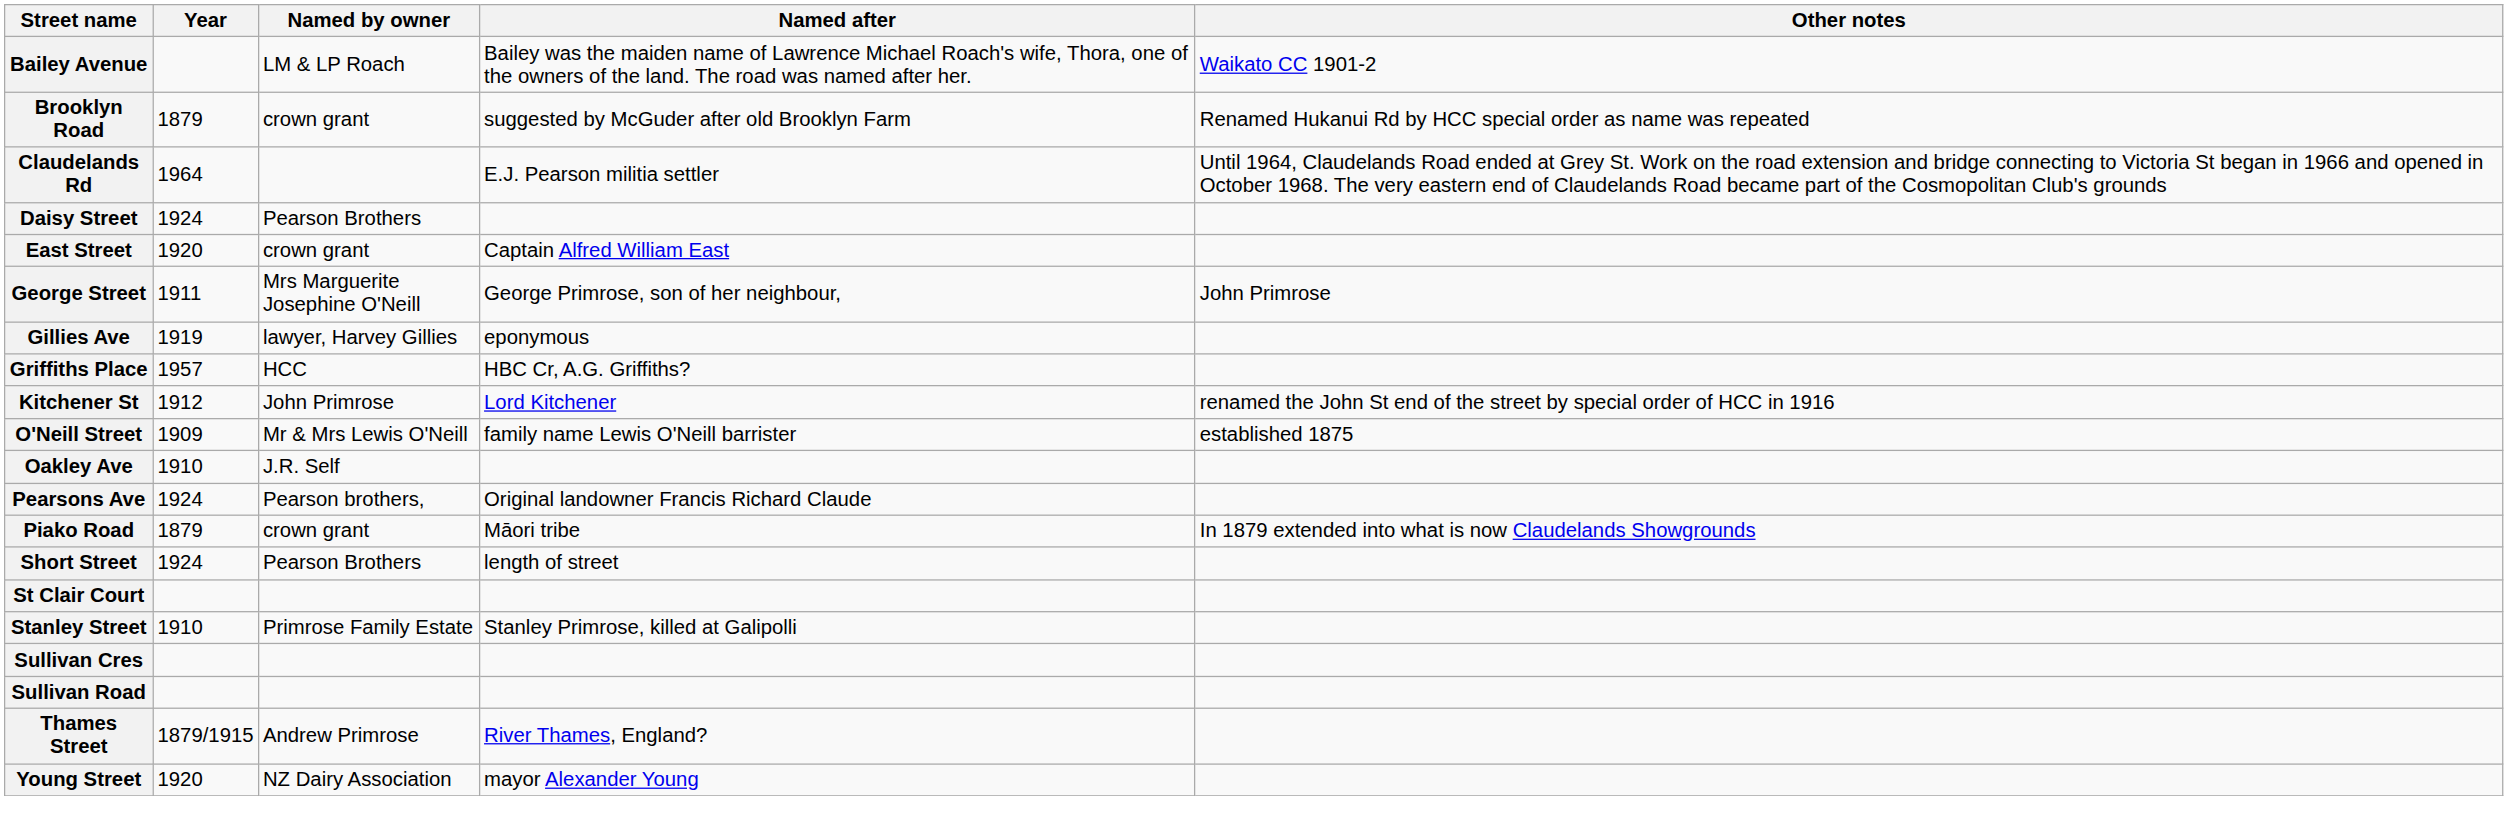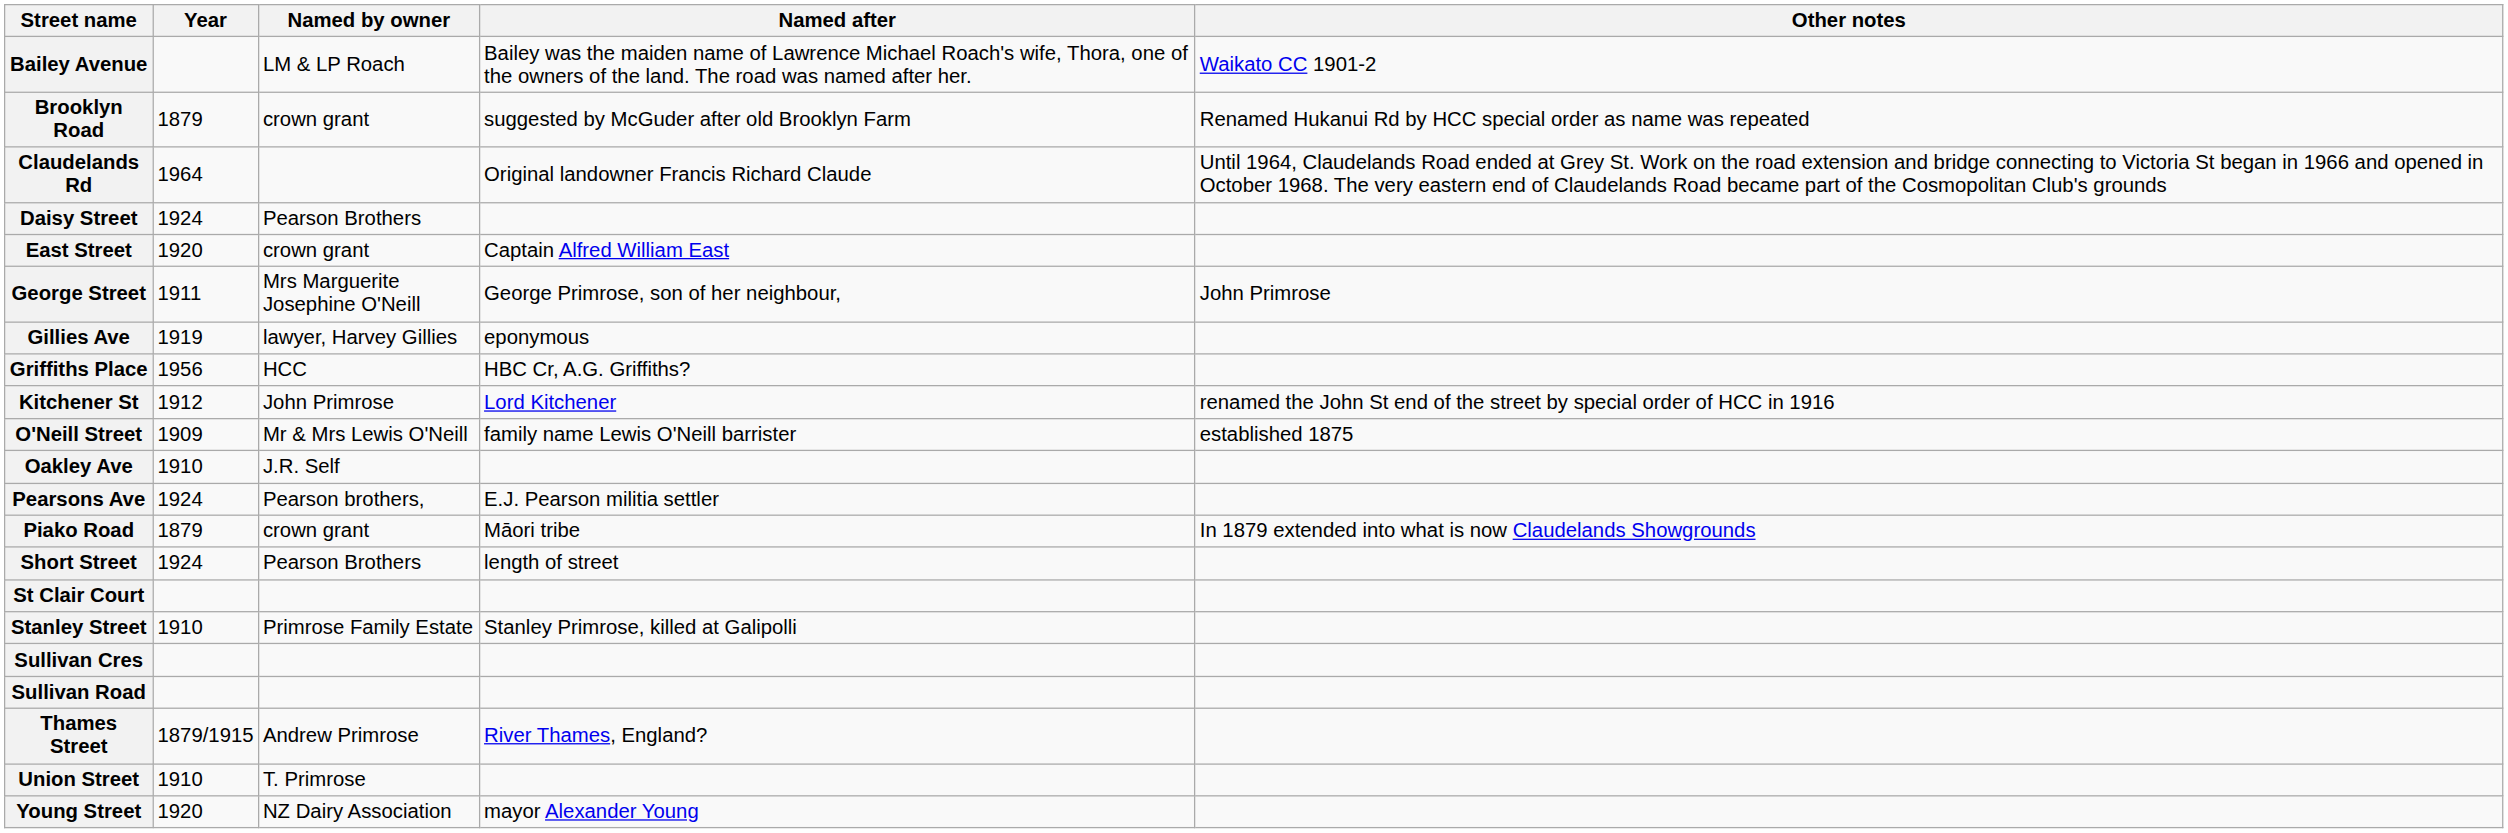Claudelands Rd | Named after: E.J. Pearson militia settler -> Original landowner Francis Richard Claude
Griffiths Place | Year: 1957 -> 1956
Pearsons Ave | Named after: Original landowner Francis Richard Claude -> E.J. Pearson militia settler
+ row: Union Street | 1910 | T. Primrose
